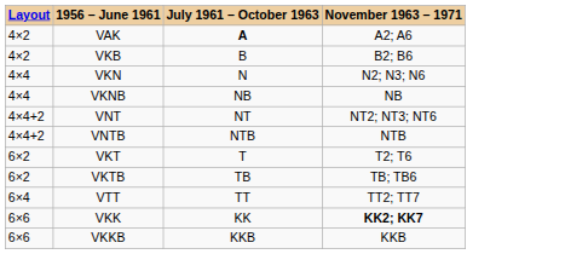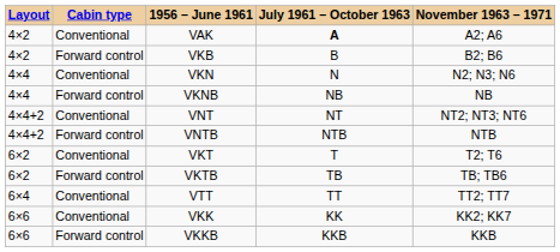+ column: Cabin type | Conventional | Forward control | Conventional | Forward control | Conventional | Forward control | Conventional | Forward control | Conventional | Conventional | Forward control
VKK | November 1963 – 1971: bold -> normal
